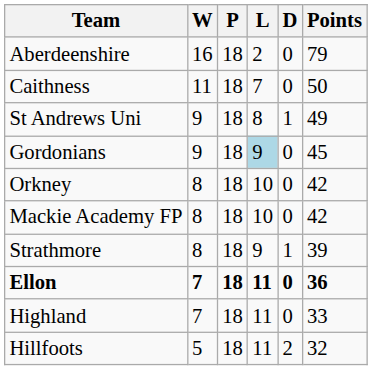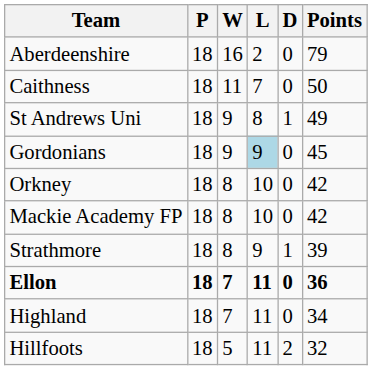columns swapped: P <-> W
Highland | Points: 33 -> 34
